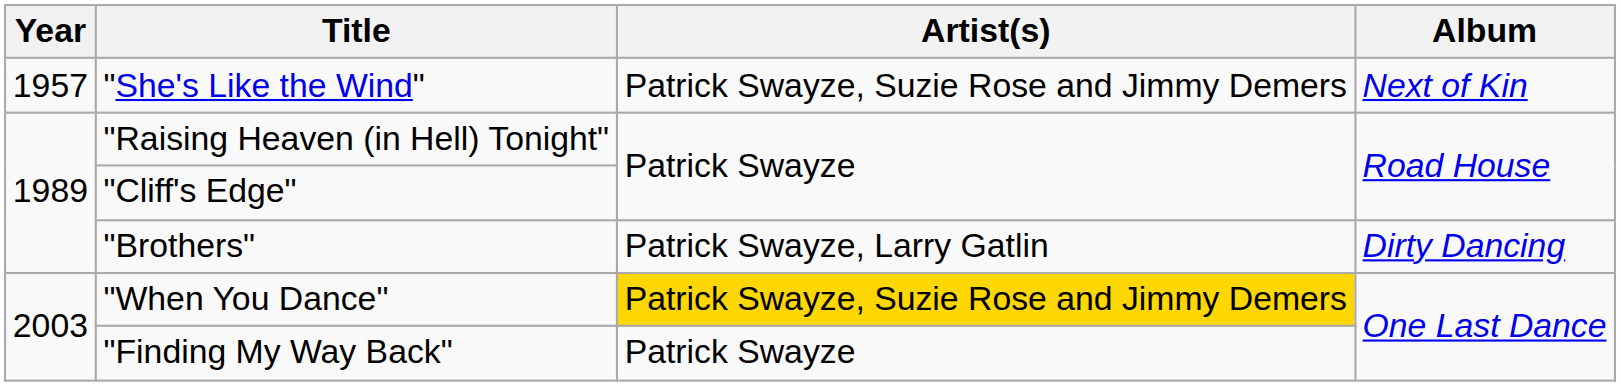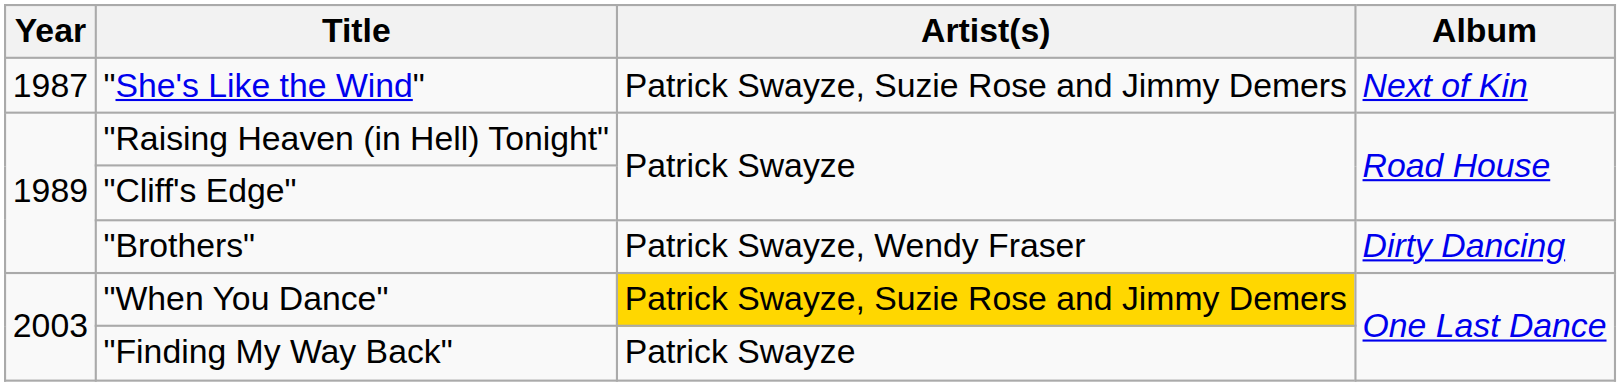"She's Like the Wind" | Year: 1957 -> 1987
"Brothers" | Artist(s): Patrick Swayze, Larry Gatlin -> Patrick Swayze, Wendy Fraser
